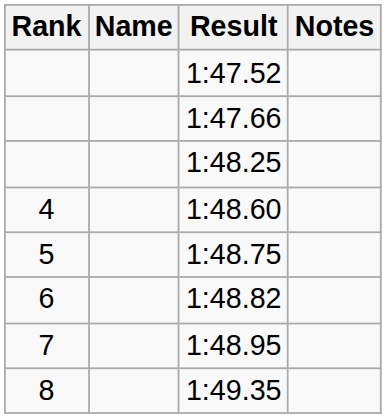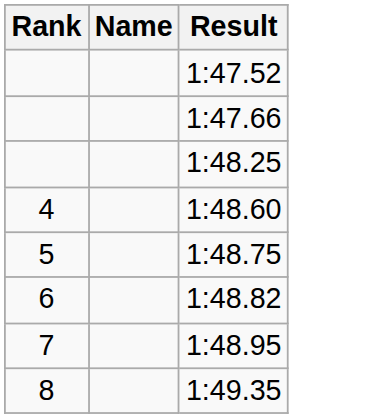- column: Notes
